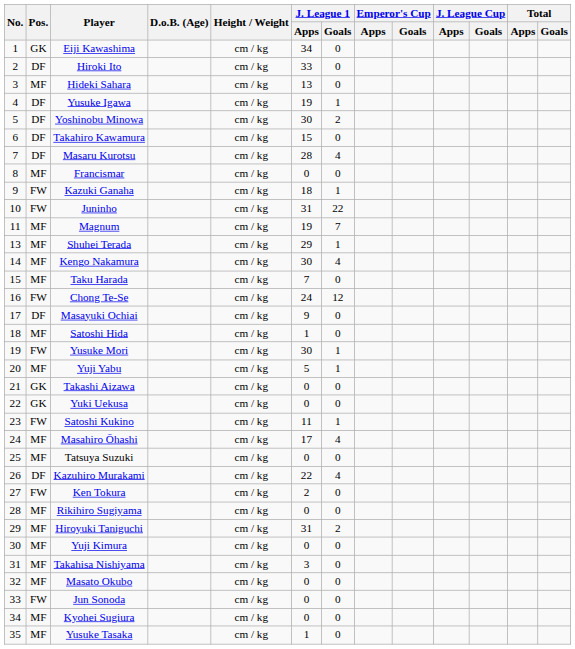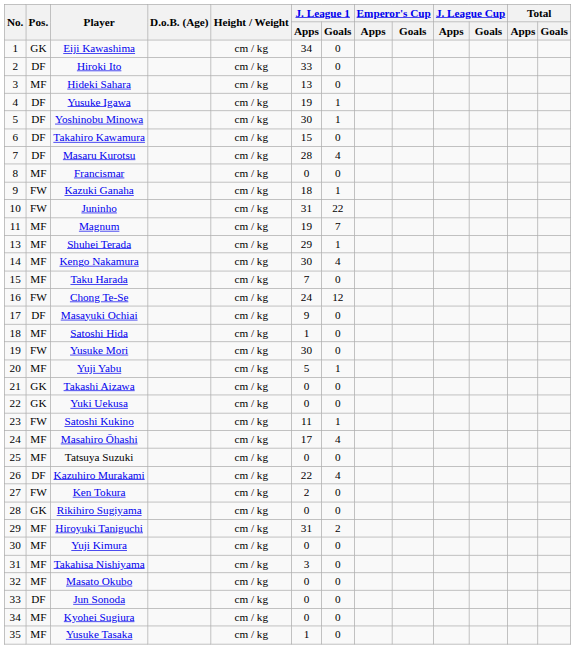Yoshinobu Minowa | J. League 1 / Goals: 2 -> 1
Yusuke Mori | J. League 1 / Goals: 1 -> 0
Rikihiro Sugiyama | Pos.: MF -> GK
Jun Sonoda | Pos.: FW -> DF
